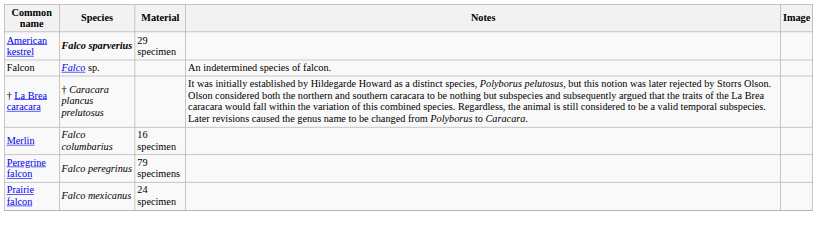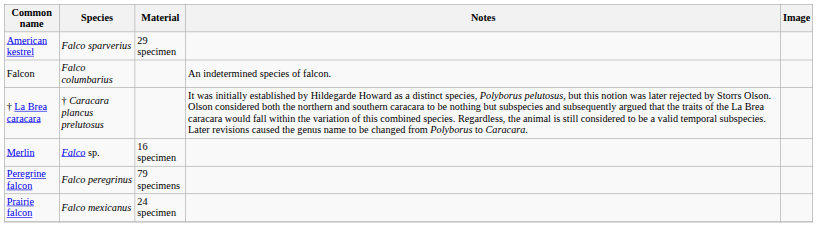American kestrel | Species: bold -> normal
Falcon | Species: Falco sp. -> Falco columbarius
Merlin | Species: Falco columbarius -> Falco sp.
